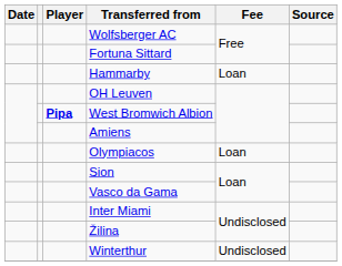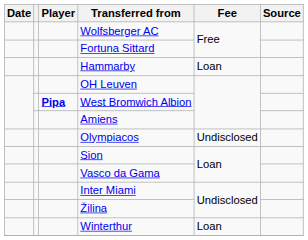Olympiacos | Fee: Loan -> Undisclosed
Winterthur | Fee: Undisclosed -> Loan
